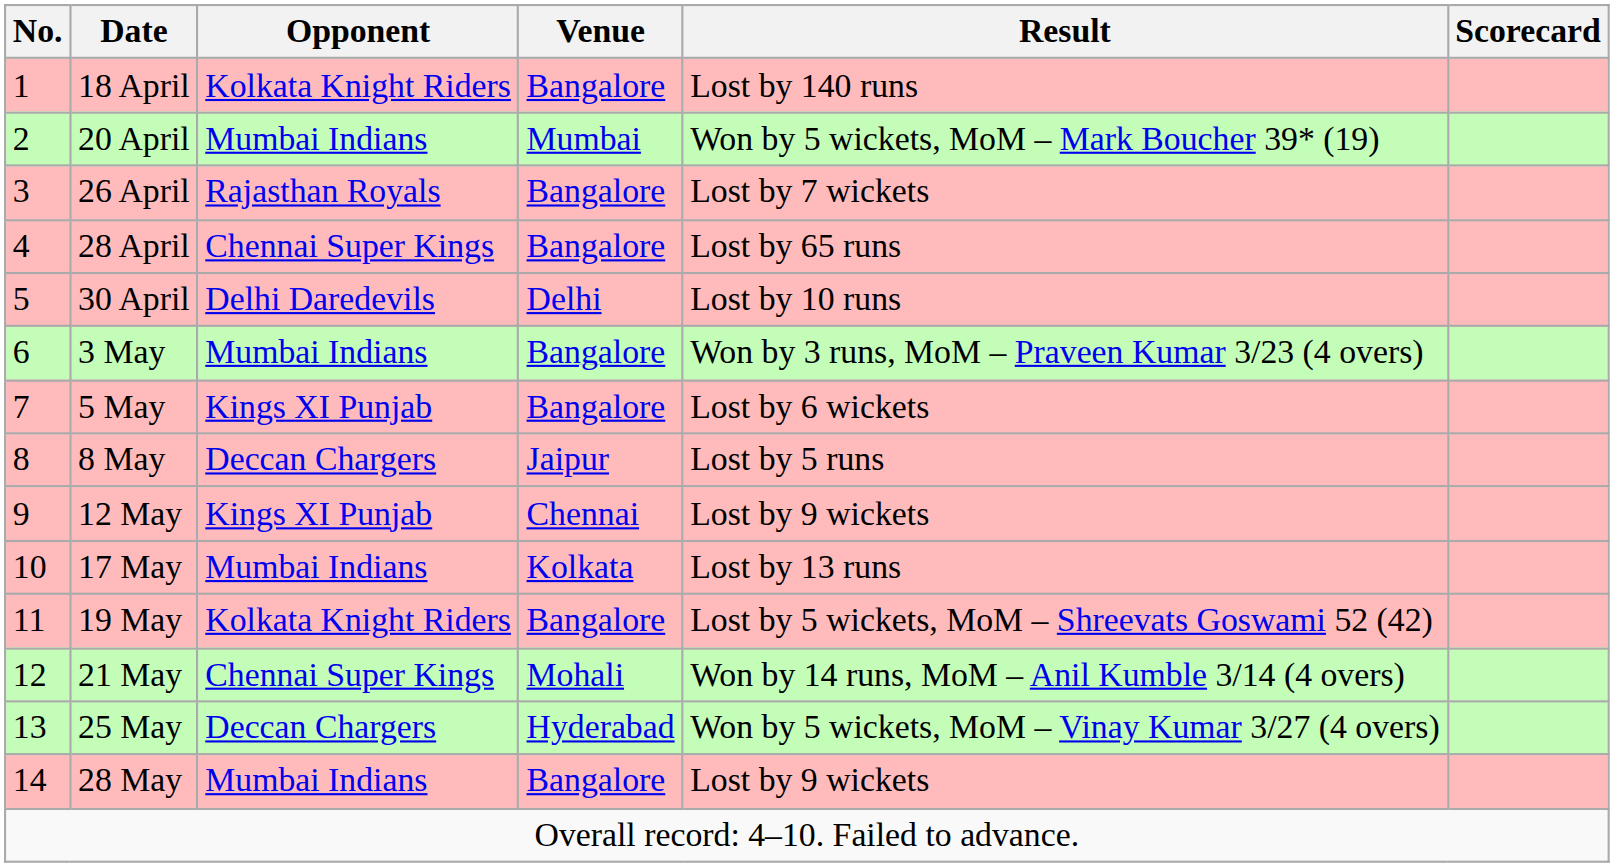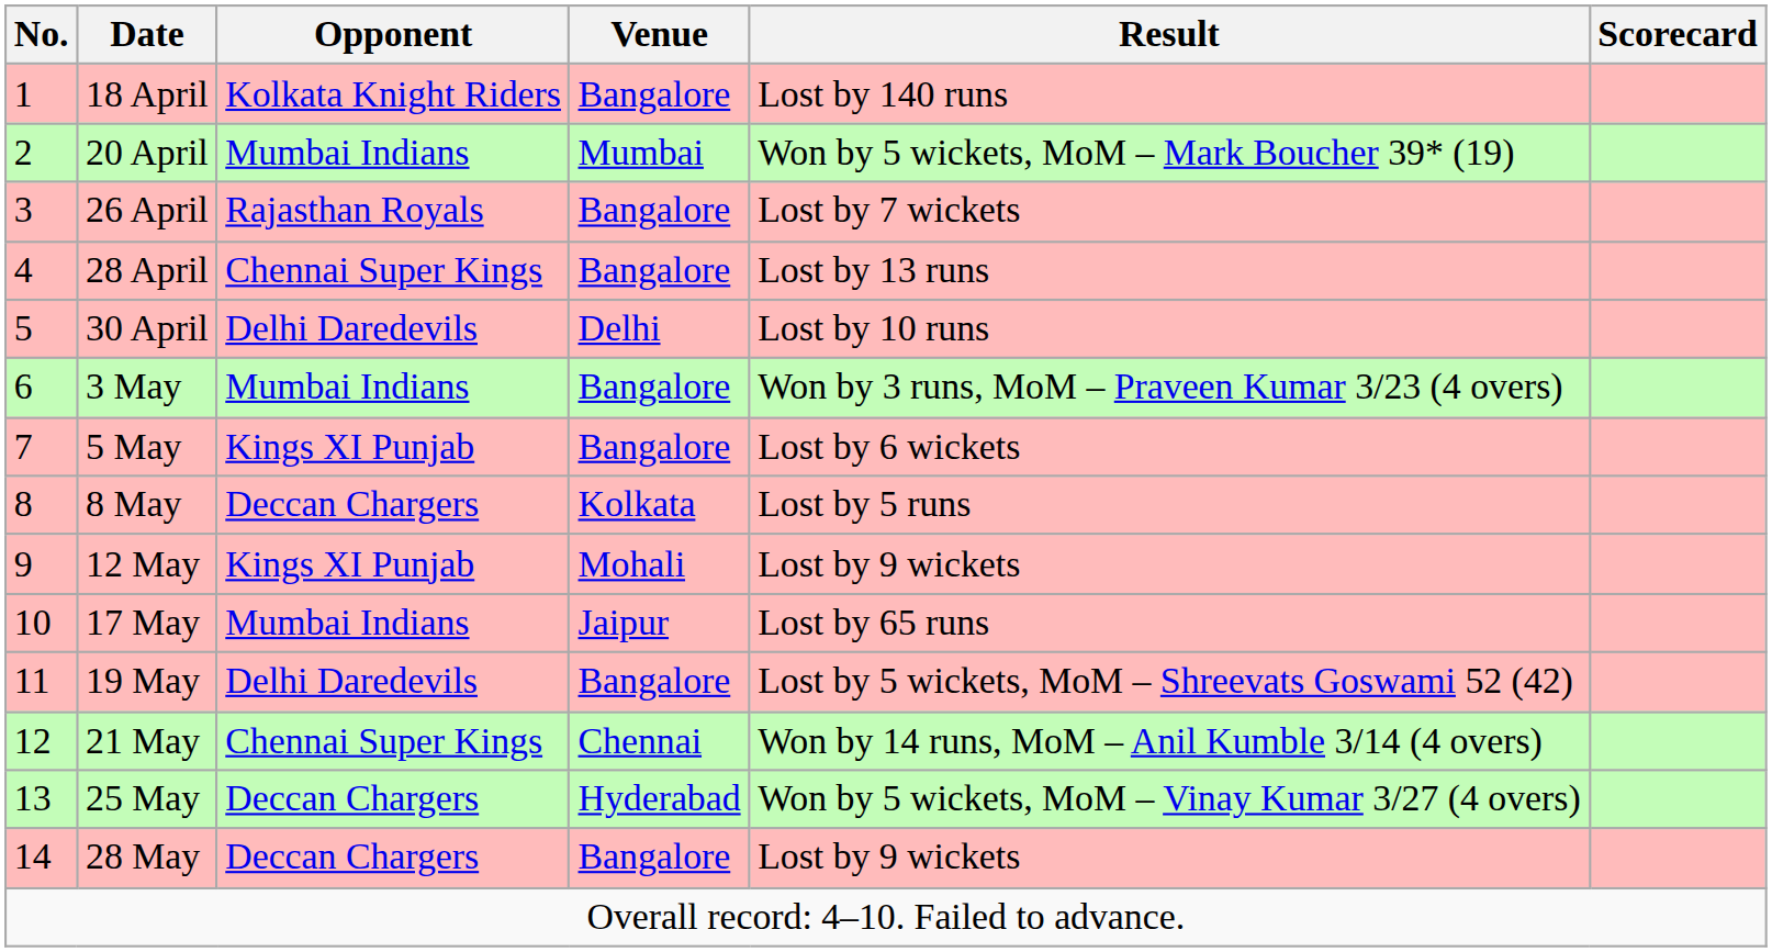28 April | Result: Lost by 65 runs -> Lost by 13 runs
8 May | Venue: Jaipur -> Kolkata
12 May | Venue: Chennai -> Mohali
17 May | Venue: Kolkata -> Jaipur
17 May | Result: Lost by 13 runs -> Lost by 65 runs
19 May | Opponent: Kolkata Knight Riders -> Delhi Daredevils
21 May | Venue: Mohali -> Chennai
28 May | Opponent: Mumbai Indians -> Deccan Chargers
